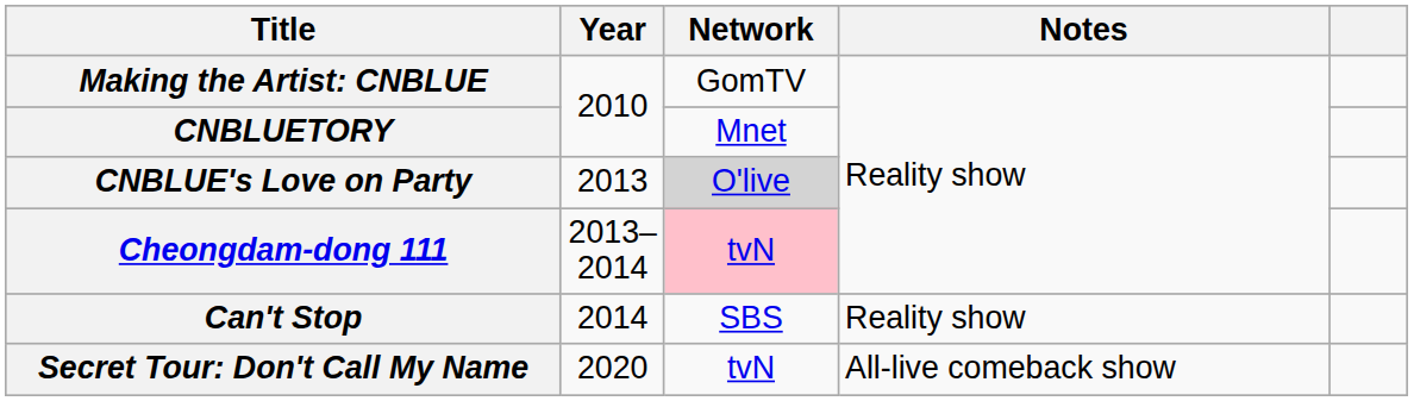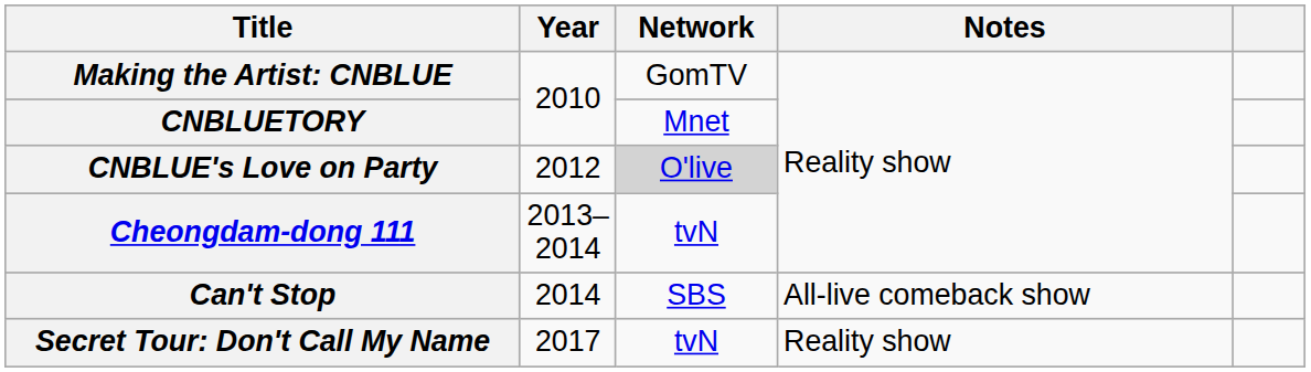CNBLUE's Love on Party | Year: 2013 -> 2012
Cheongdam-dong 111 | Network: pink background -> no background
Can't Stop | Notes: Reality show -> All-live comeback show
Secret Tour: Don't Call My Name | Year: 2020 -> 2017
Secret Tour: Don't Call My Name | Notes: All-live comeback show -> Reality show
